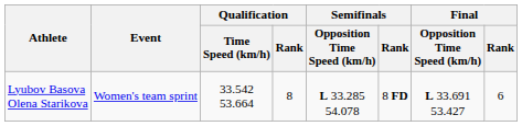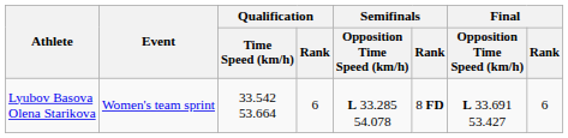Lyubov Basova Olena Starikova | Qualification / Rank: 8 -> 6
